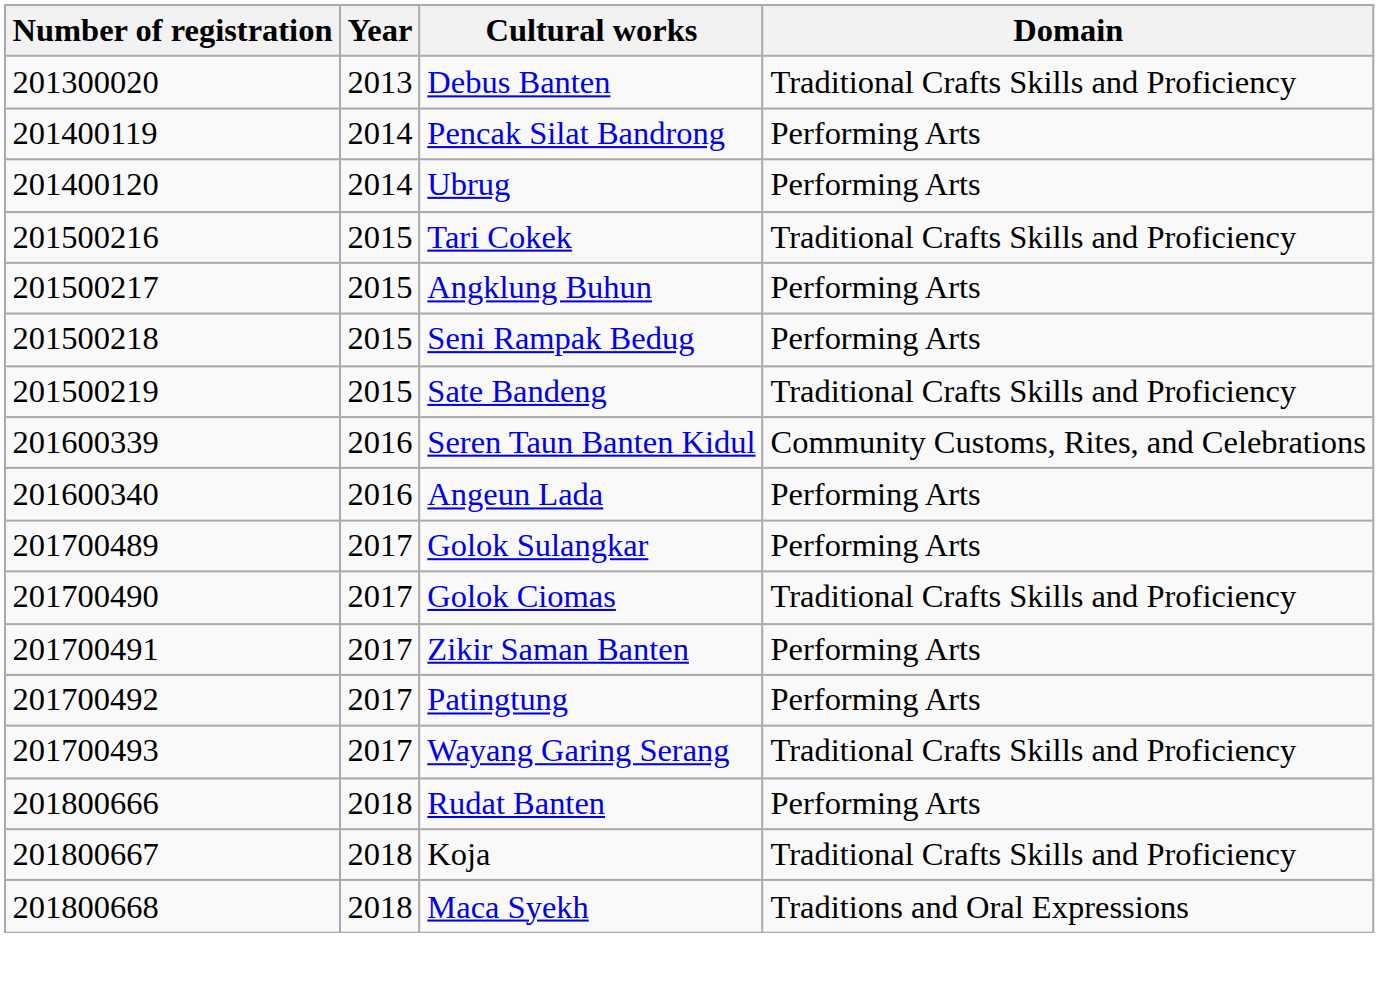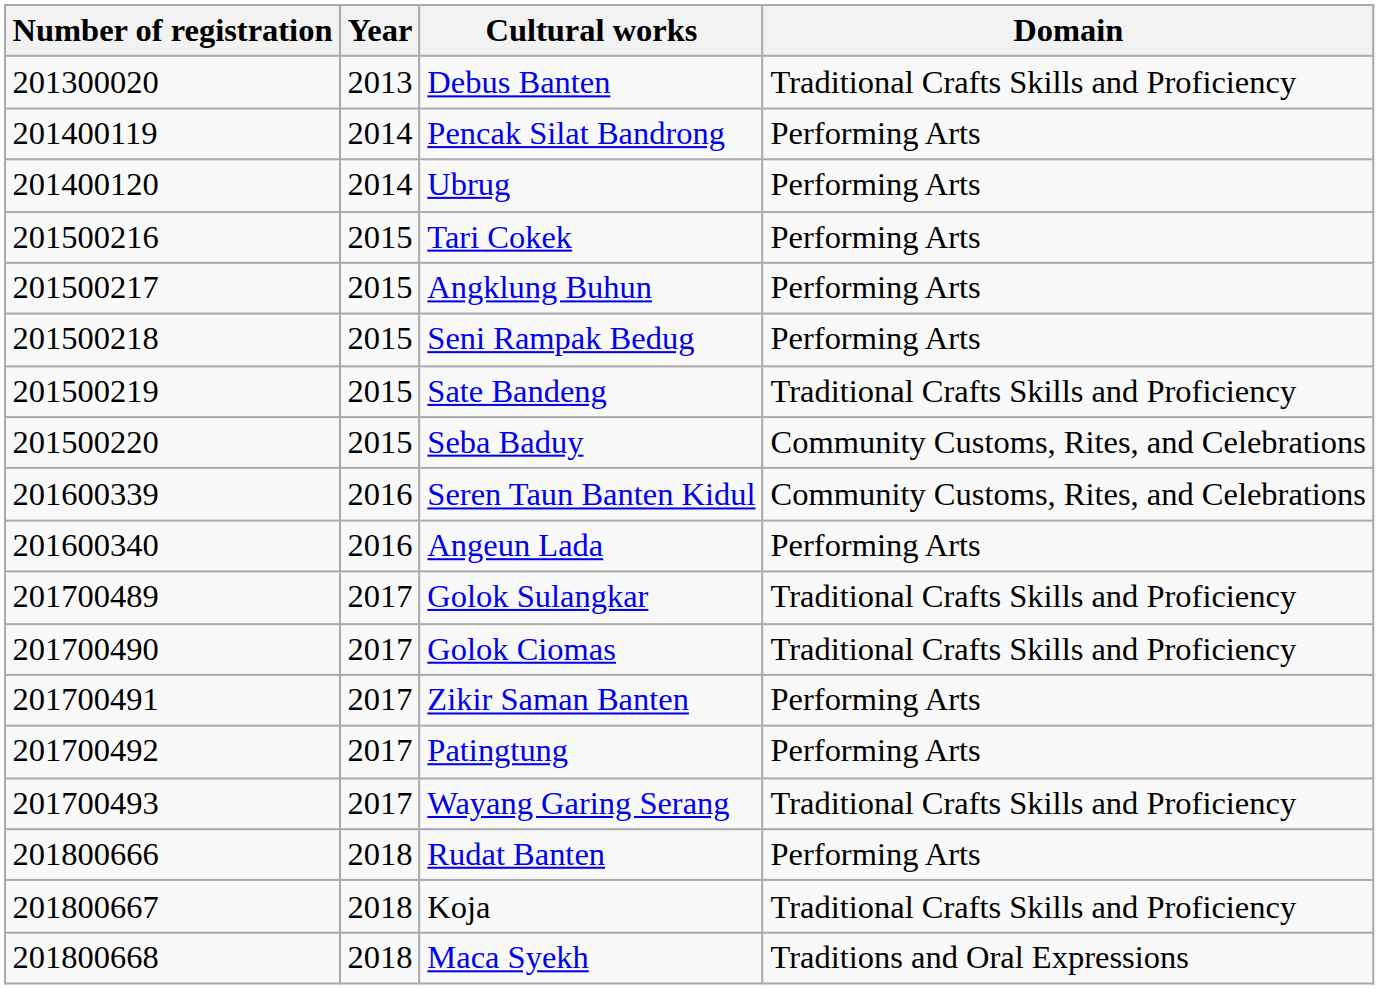Tari Cokek | Domain: Traditional Crafts Skills and Proficiency -> Performing Arts
+ row: 201500220 | 2015 | Seba Baduy | Community Customs, Rites, and Celebrations
Golok Sulangkar | Domain: Performing Arts -> Traditional Crafts Skills and Proficiency
